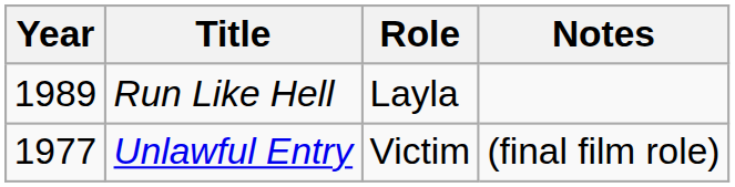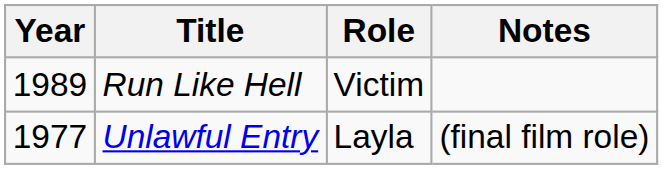Run Like Hell | Role: Layla -> Victim
Unlawful Entry | Role: Victim -> Layla
